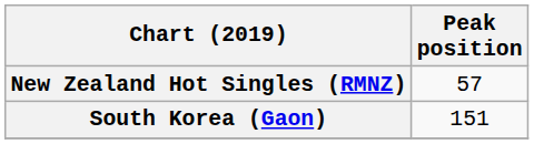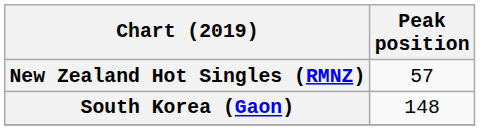South Korea (Gaon) | Peak position: 151 -> 148
